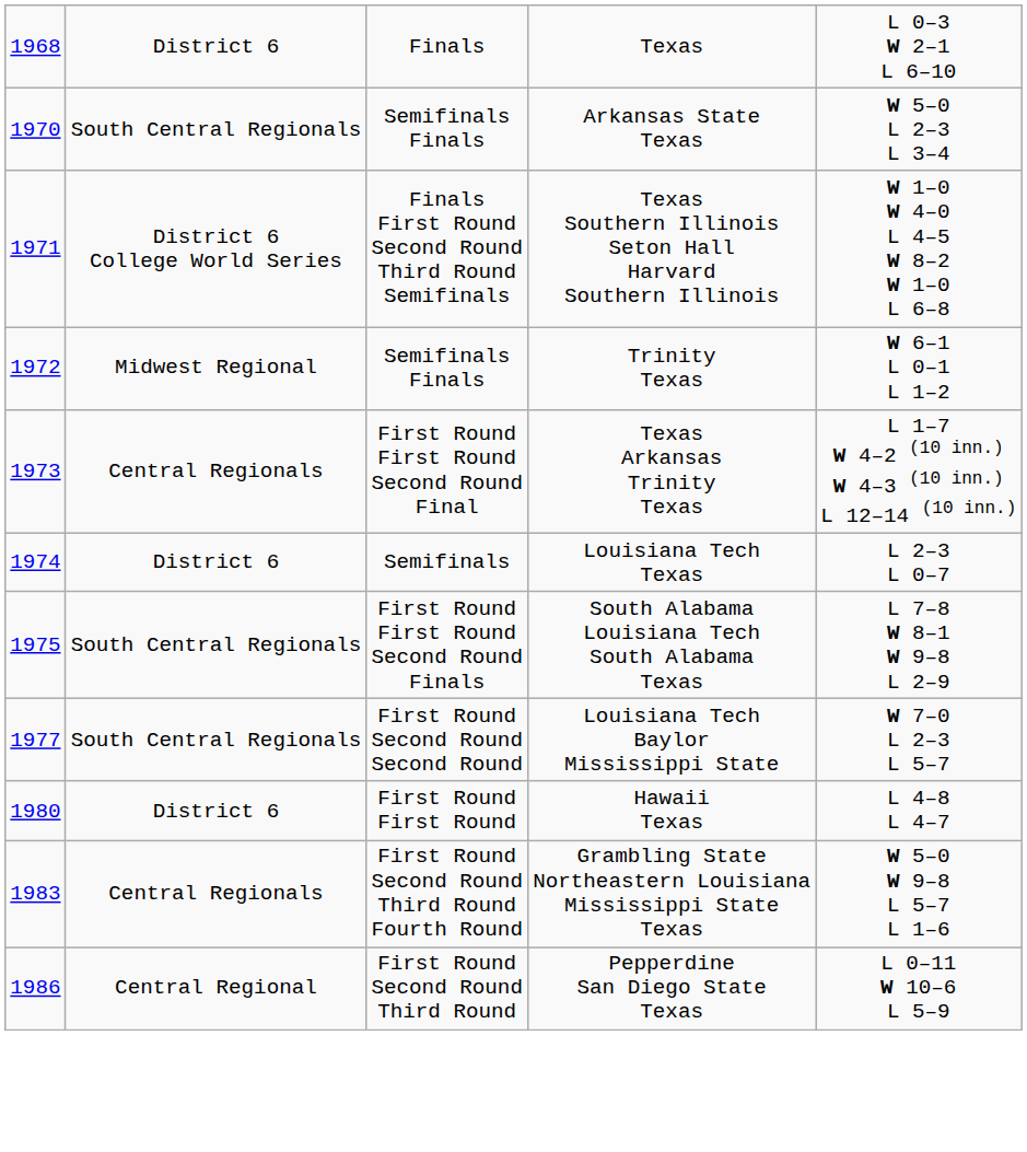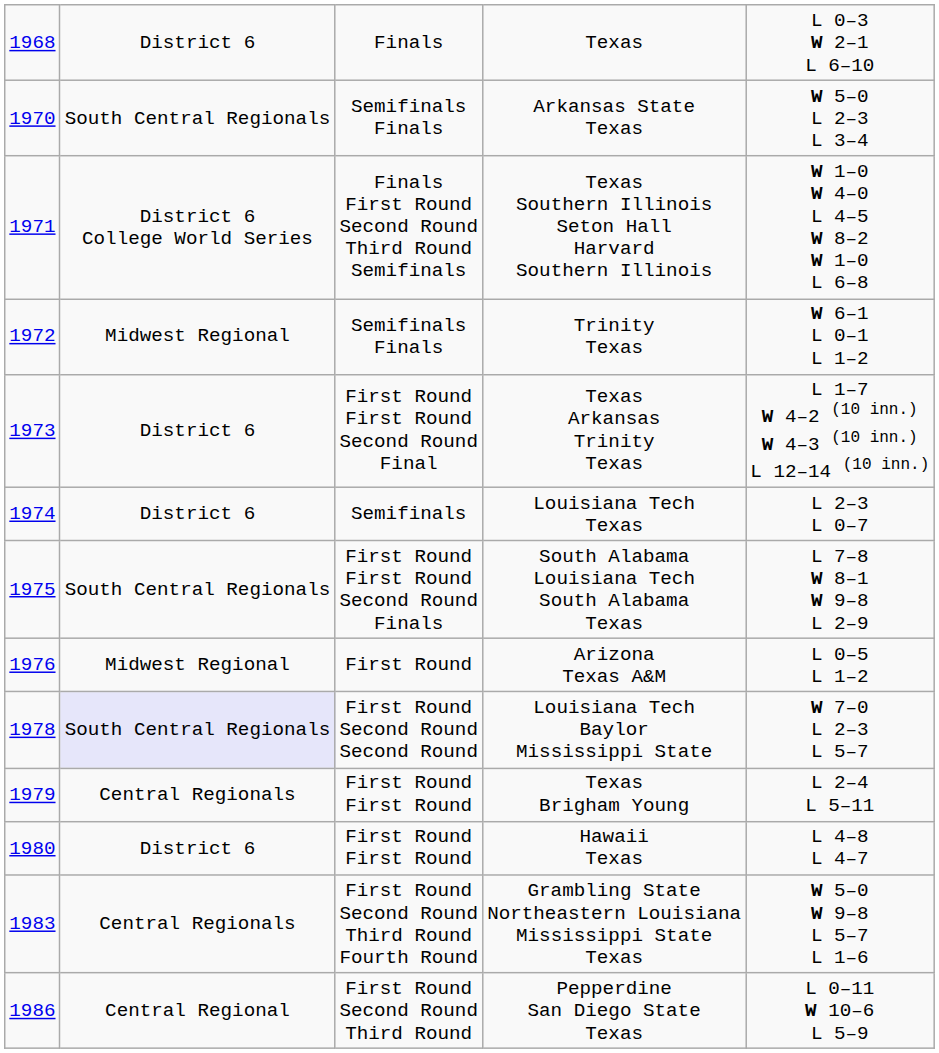Texas Arkansas Trinity Texas | column 2: Central Regionals -> District 6
+ row: 1976 | Midwest Regional | First Round | Arizona Texas A&M | L 0–5 L 1–2
Louisiana Tech Baylor Mississippi State | column 1: 1977 -> 1978
Louisiana Tech Baylor Mississippi State | column 2: no background -> lavender background
+ row: 1979 | Central Regionals | First Round First Round | Texas Brigham Young | L 2–4 L 5–11
